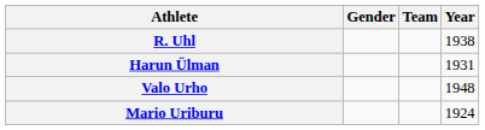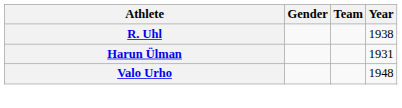- row: Mario Uriburu | 1924
